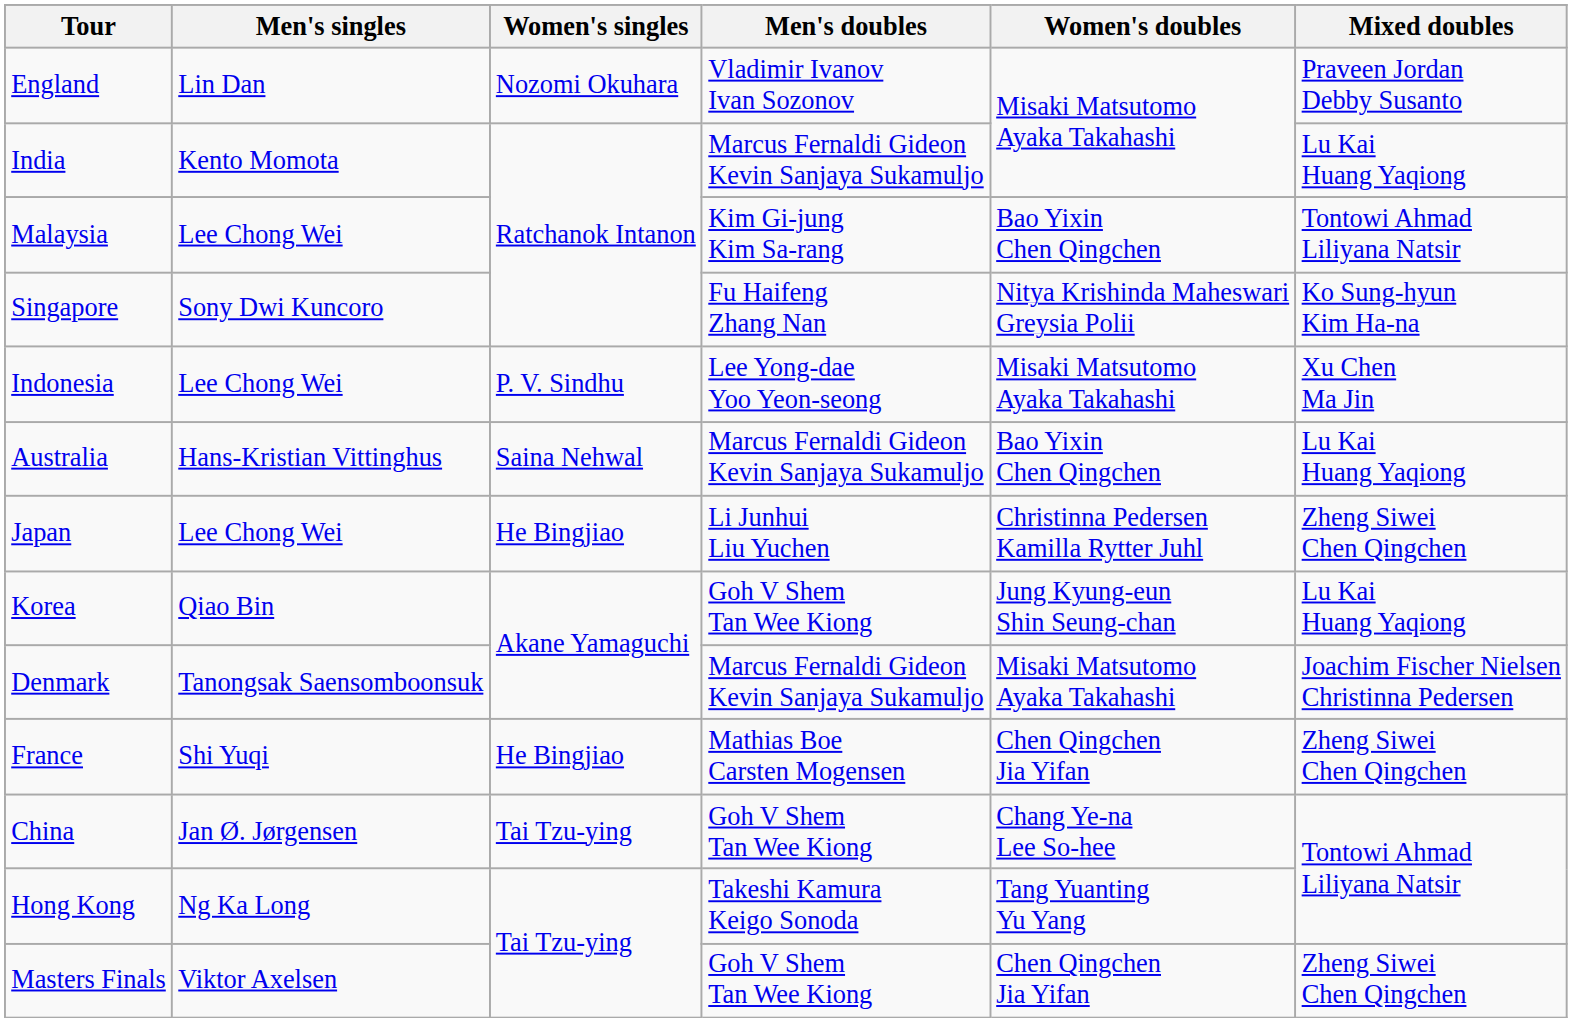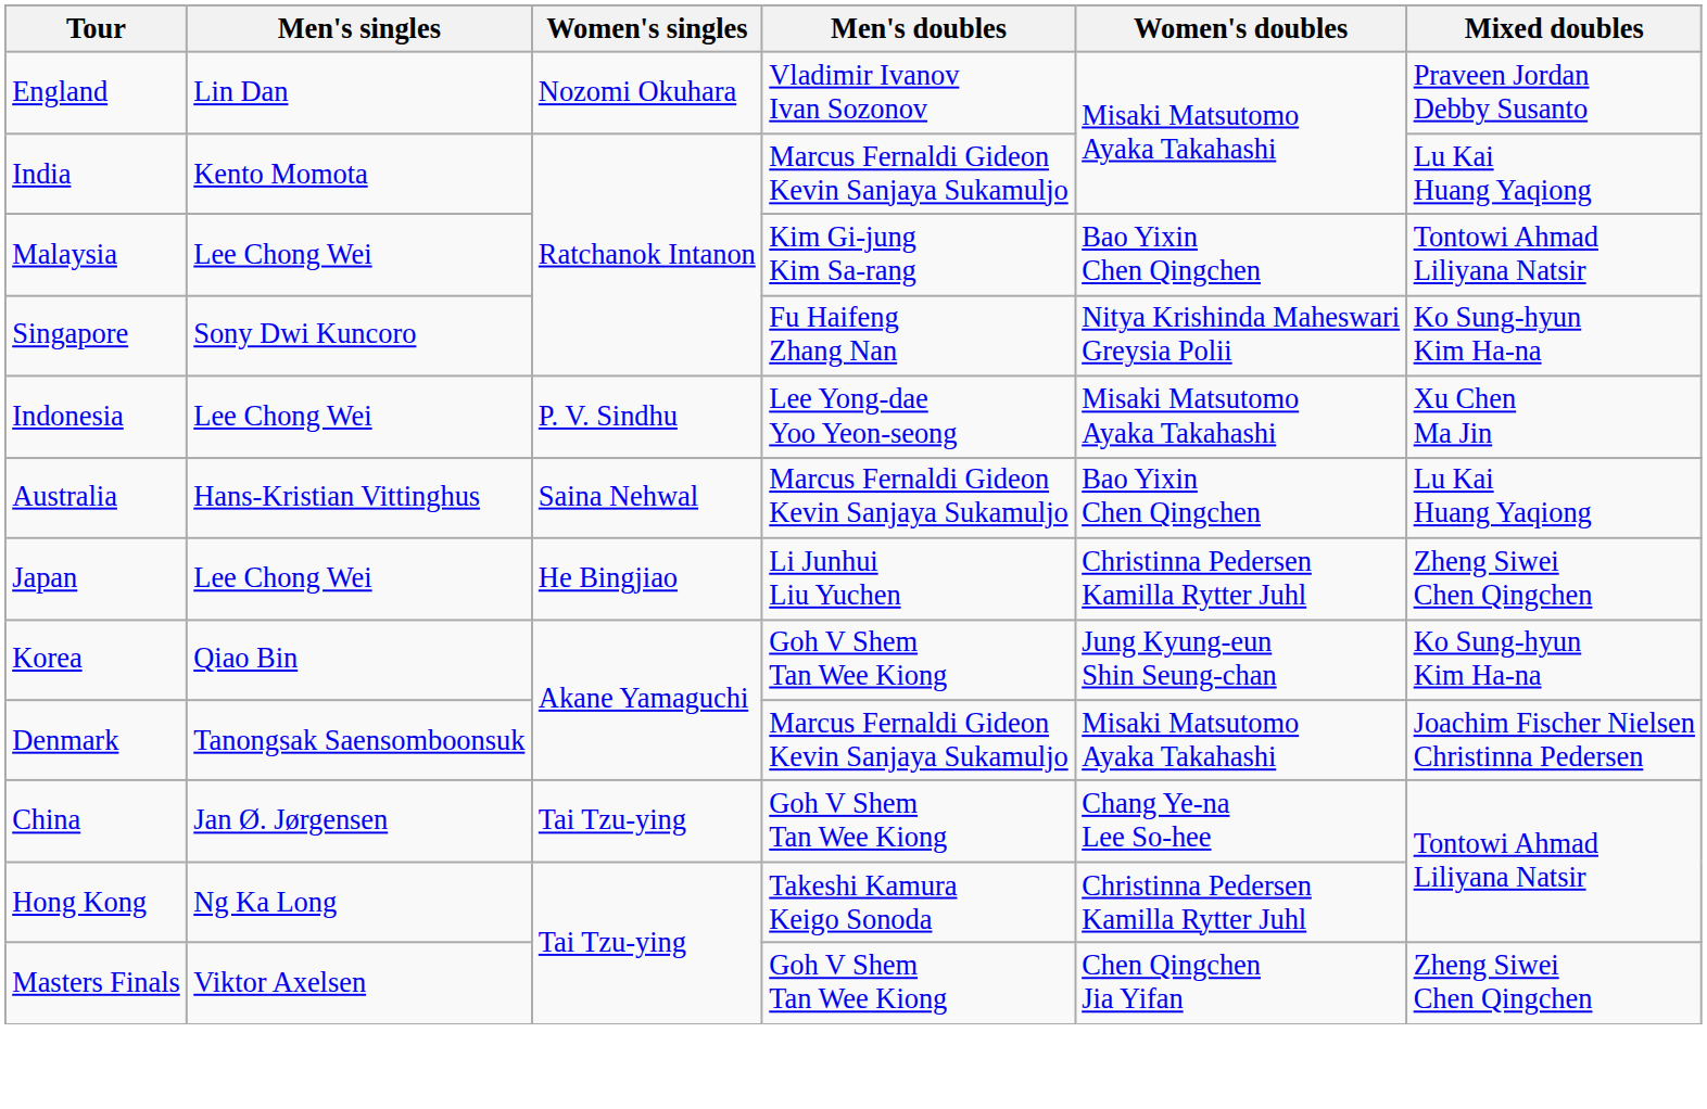Korea | Mixed doubles: Lu Kai Huang Yaqiong -> Ko Sung-hyun Kim Ha-na
- row: France | Shi Yuqi | He Bingjiao | Mathias Boe Carsten Mogensen | Chen Qingchen Jia Yifan | Zheng Siwei Chen Qingchen
Hong Kong | Women's doubles: Tang Yuanting Yu Yang -> Christinna Pedersen Kamilla Rytter Juhl
